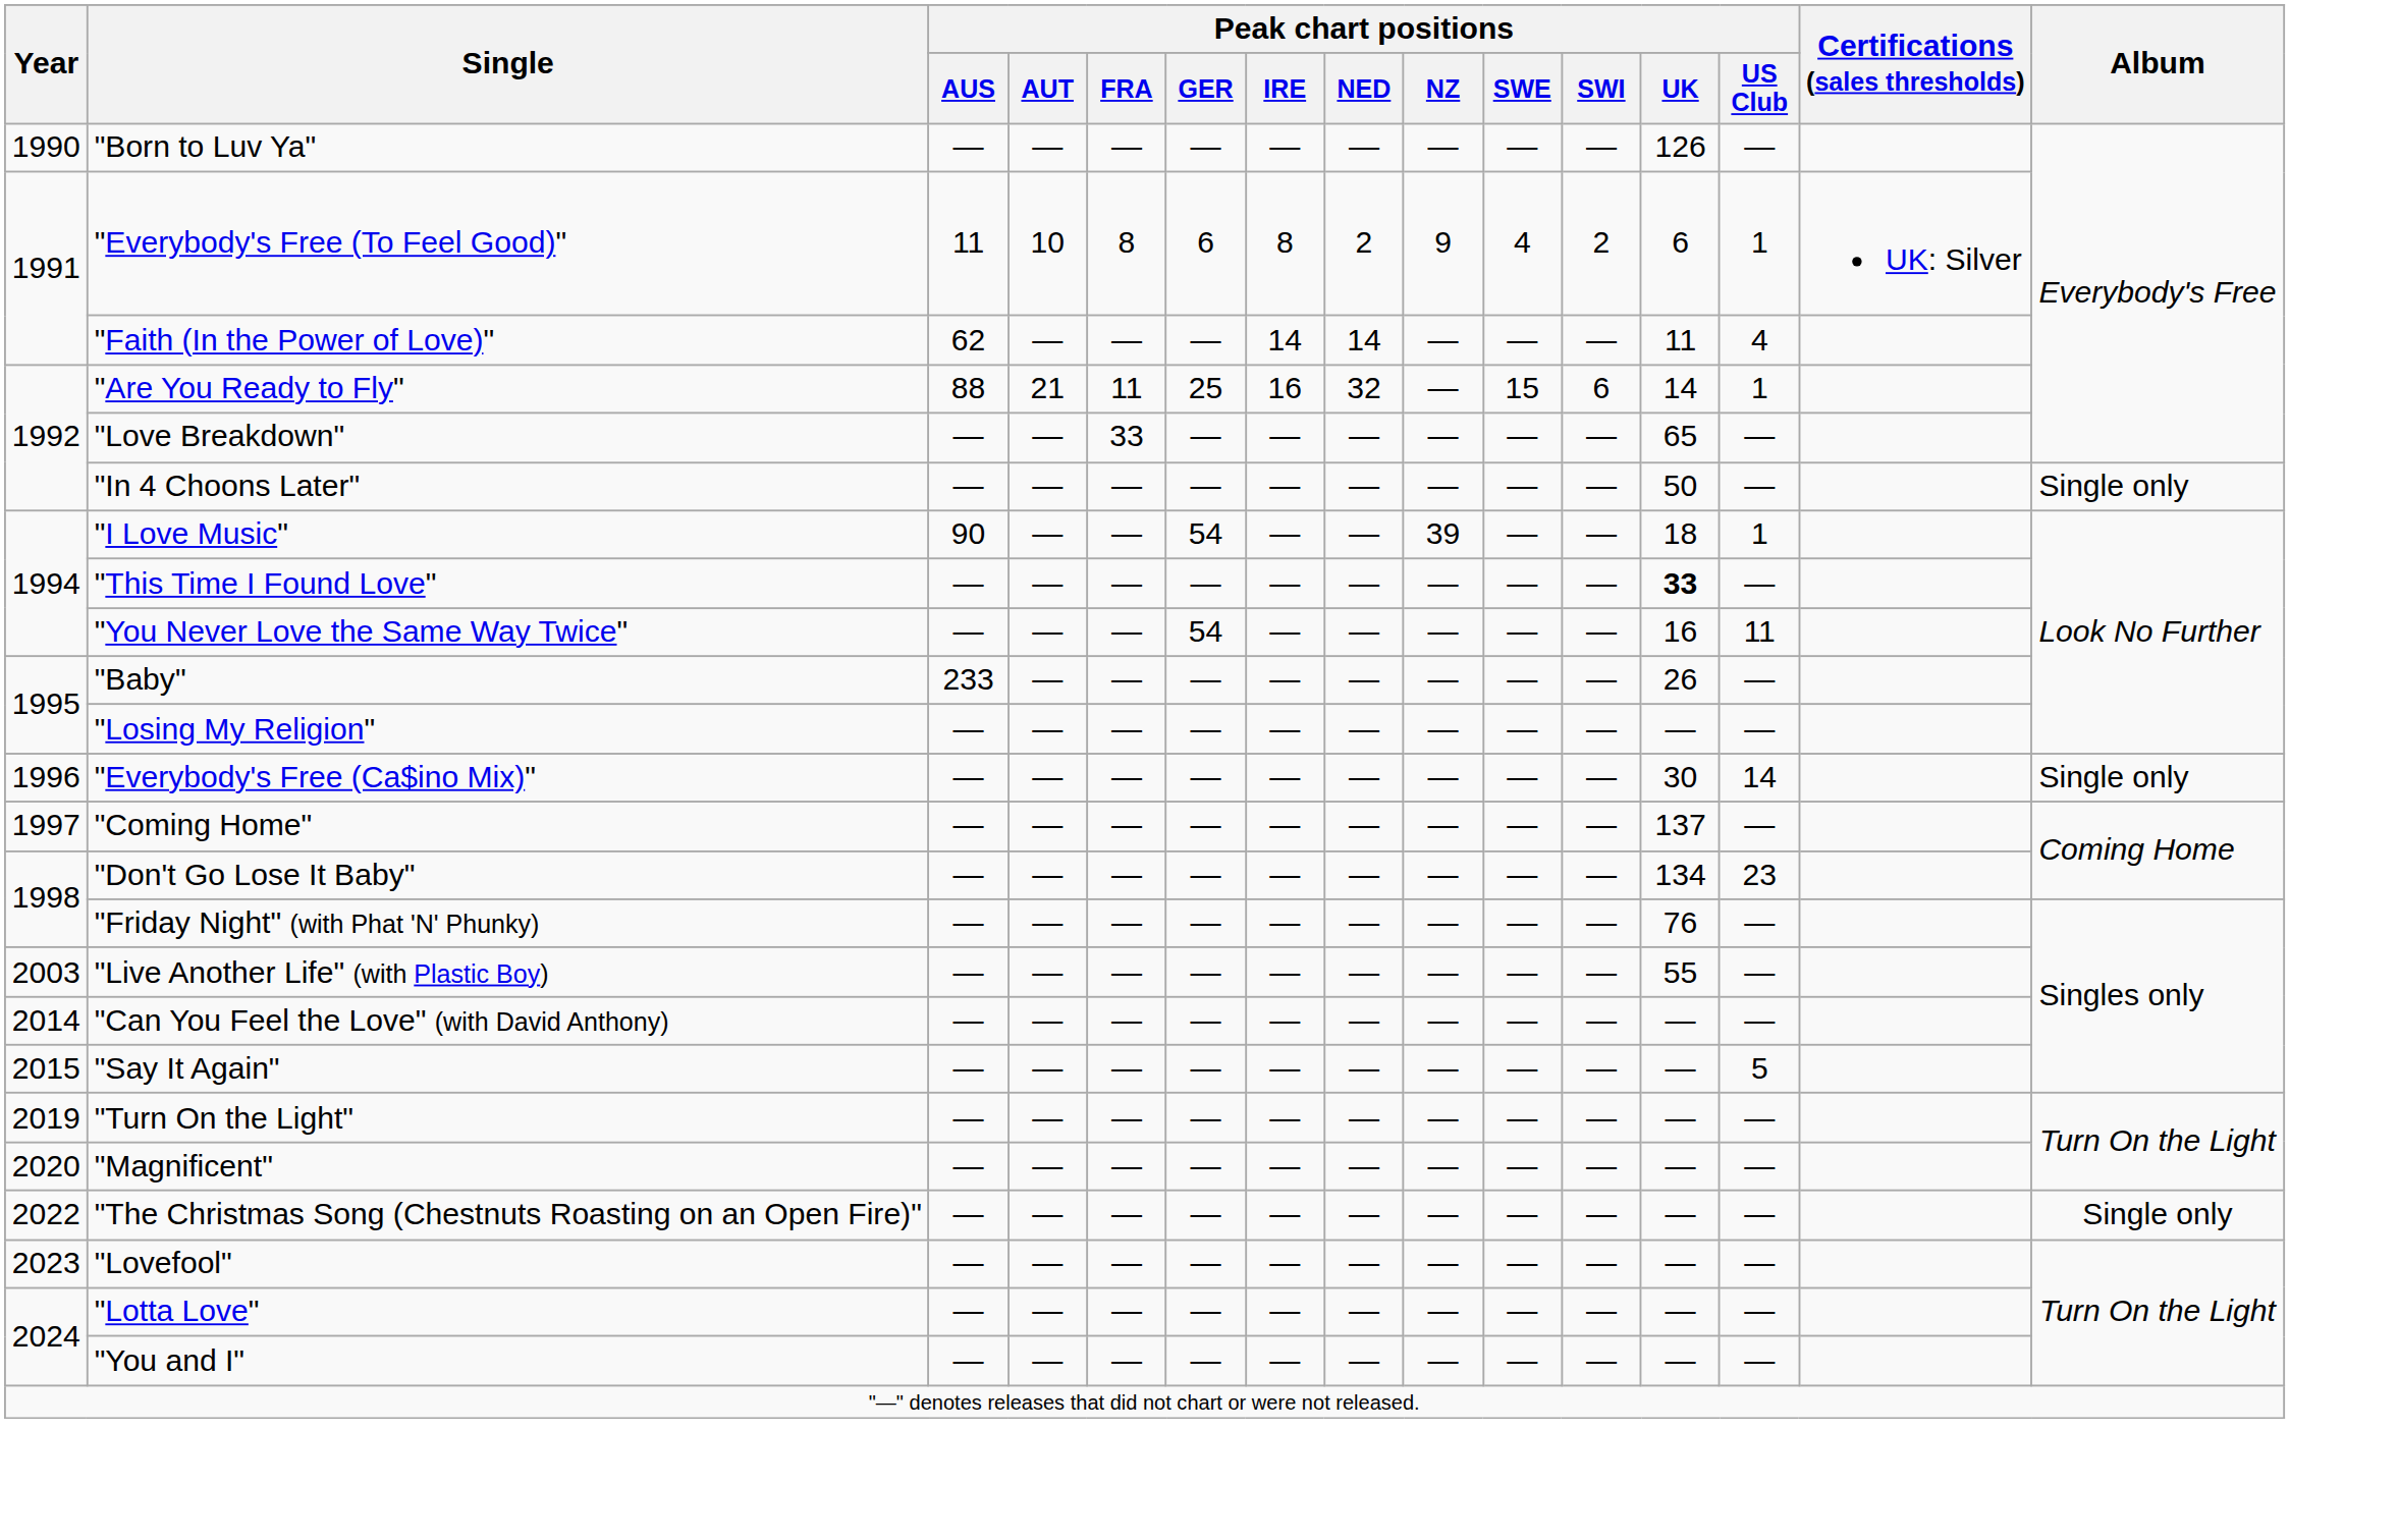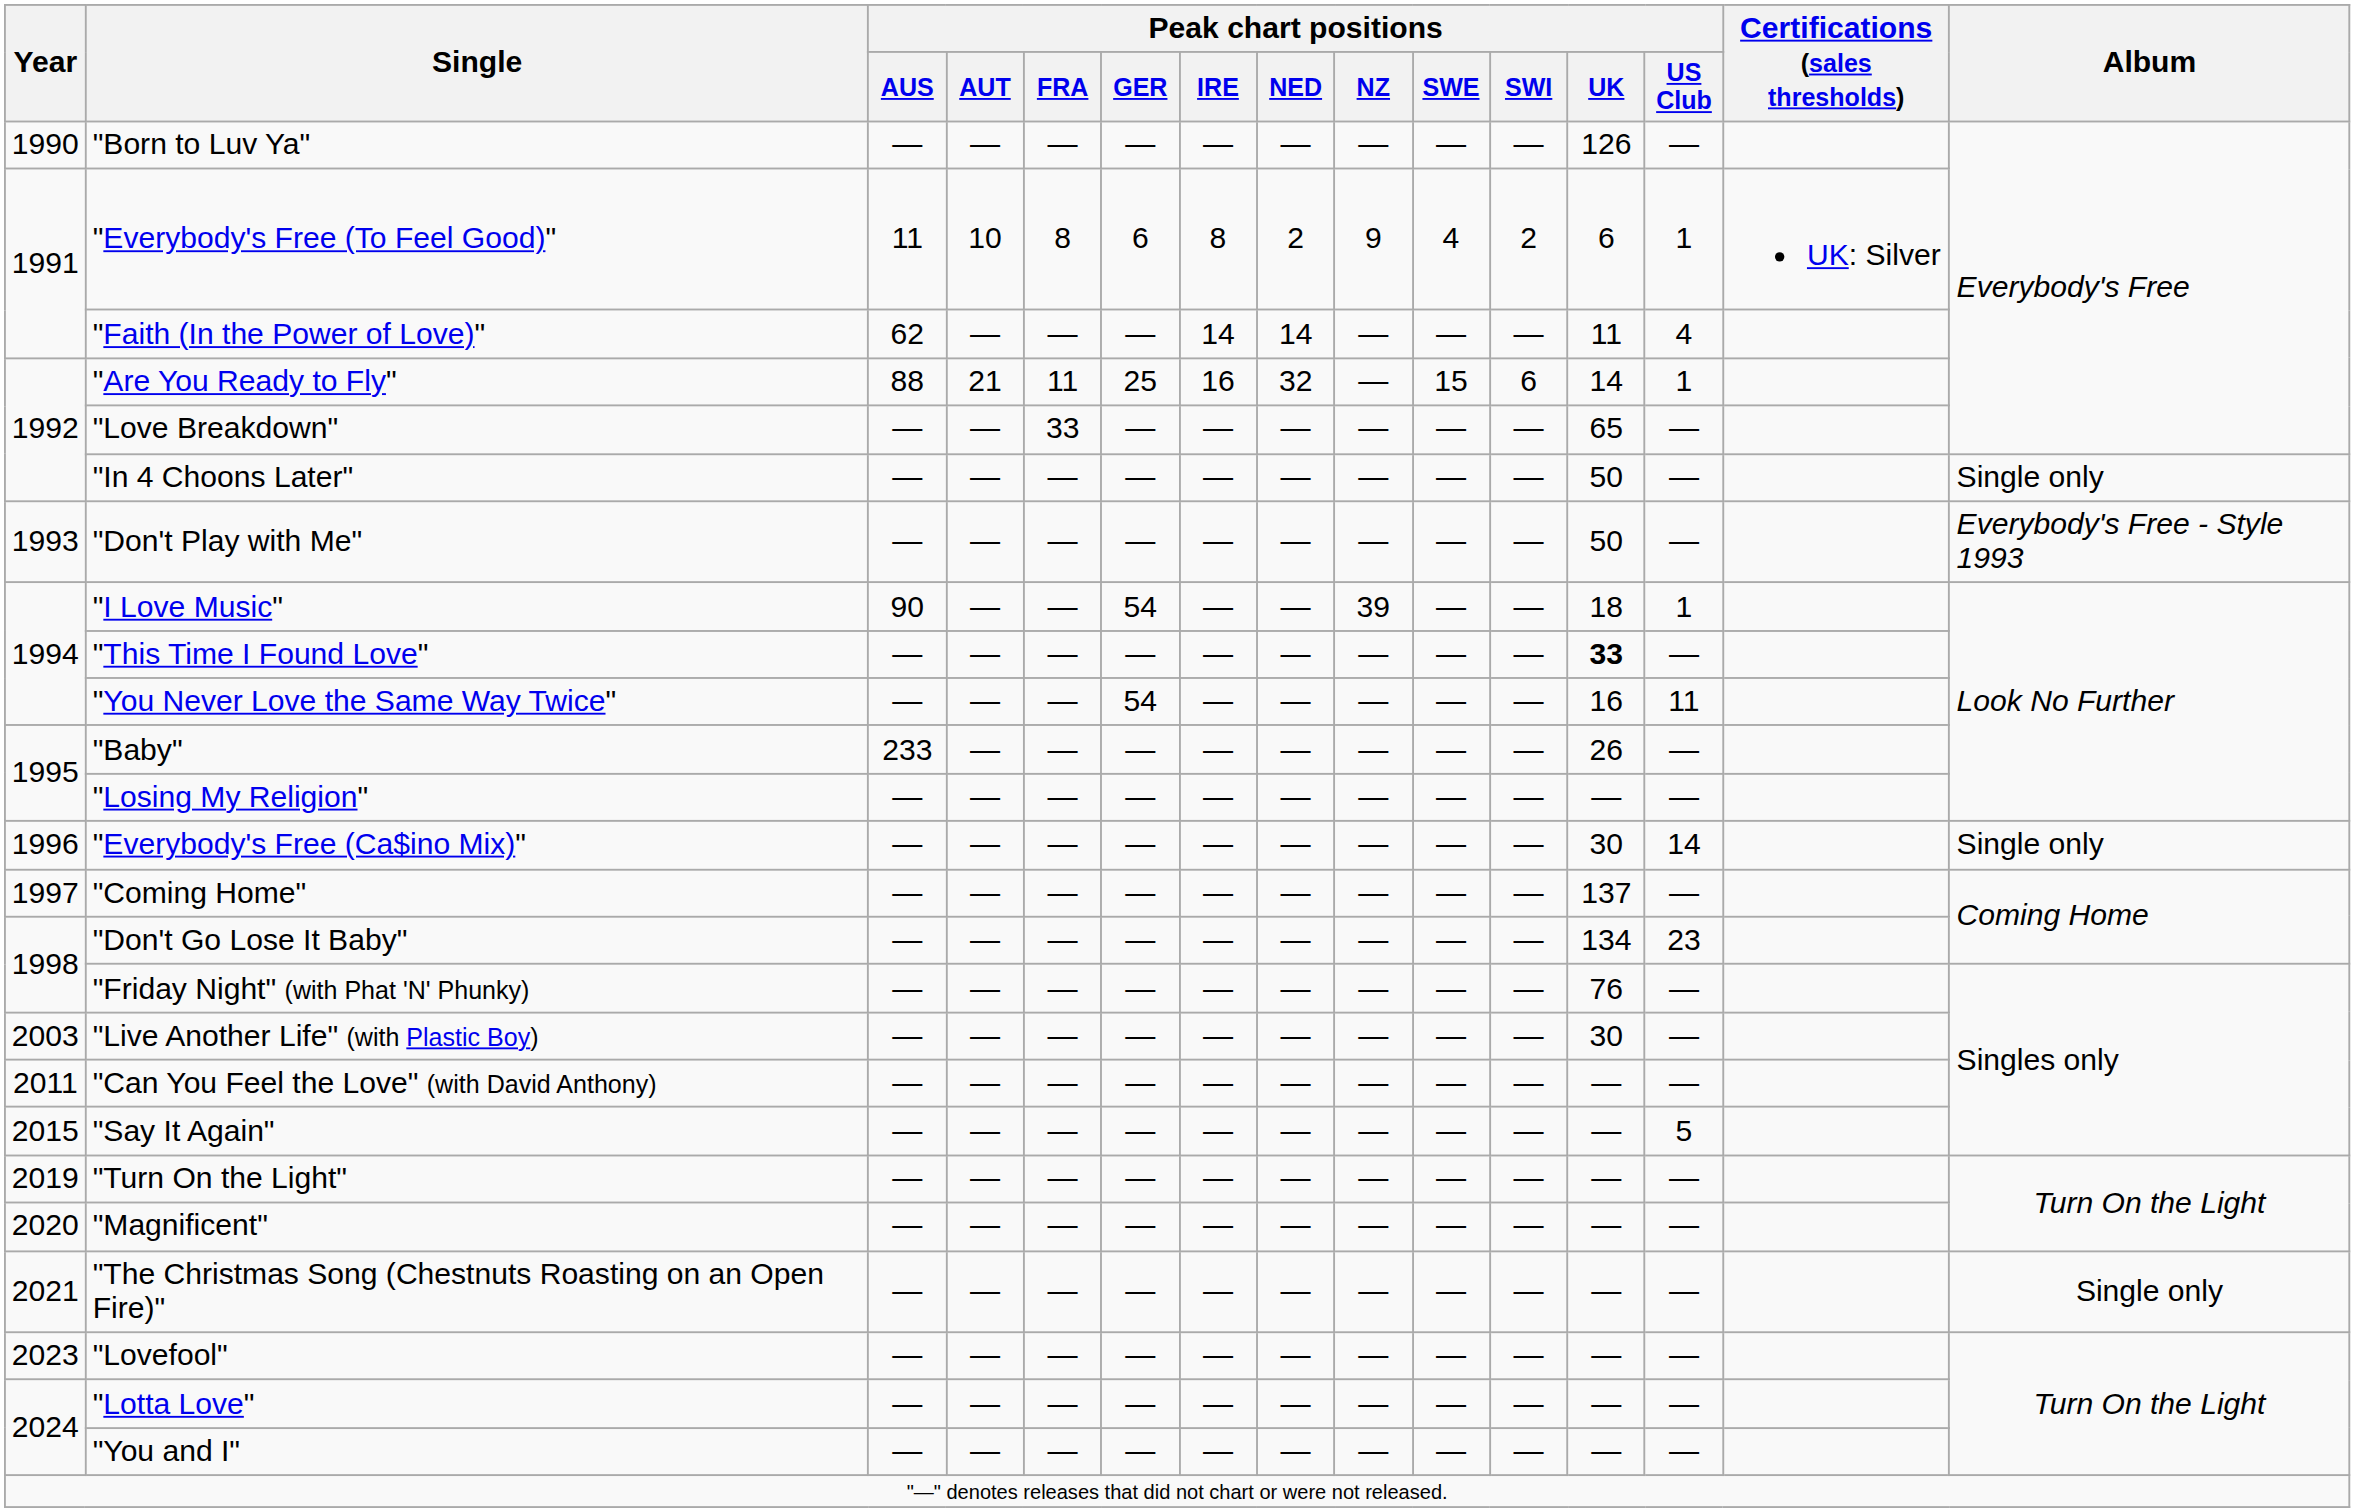+ row: 1993 | "Don't Play with Me" | — | — | — | — | — | — | — | — | — | 50 | — | Everybody's Free - Style 1993
"Live Another Life" (with Plastic Boy) | Peak chart positions / UK: 55 -> 30
"Can You Feel the Love" (with David Anthony) | Year: 2014 -> 2011
"The Christmas Song (Chestnuts Roasting on an Open Fire)" | Year: 2022 -> 2021
